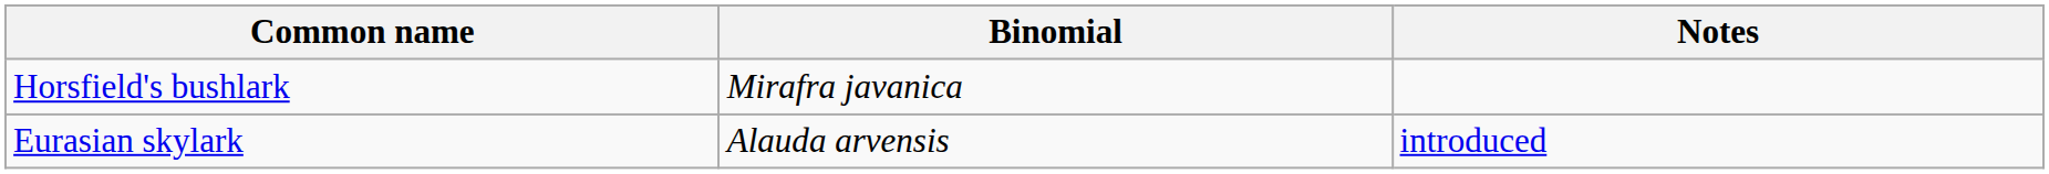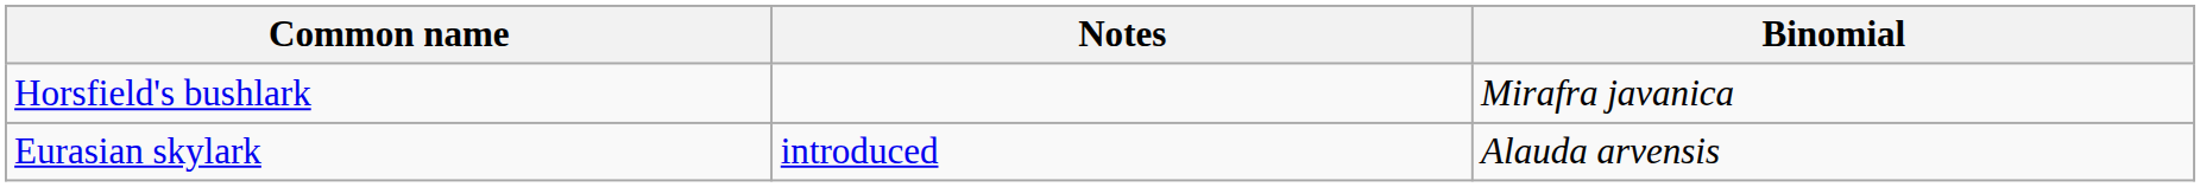columns swapped: Binomial <-> Notes
